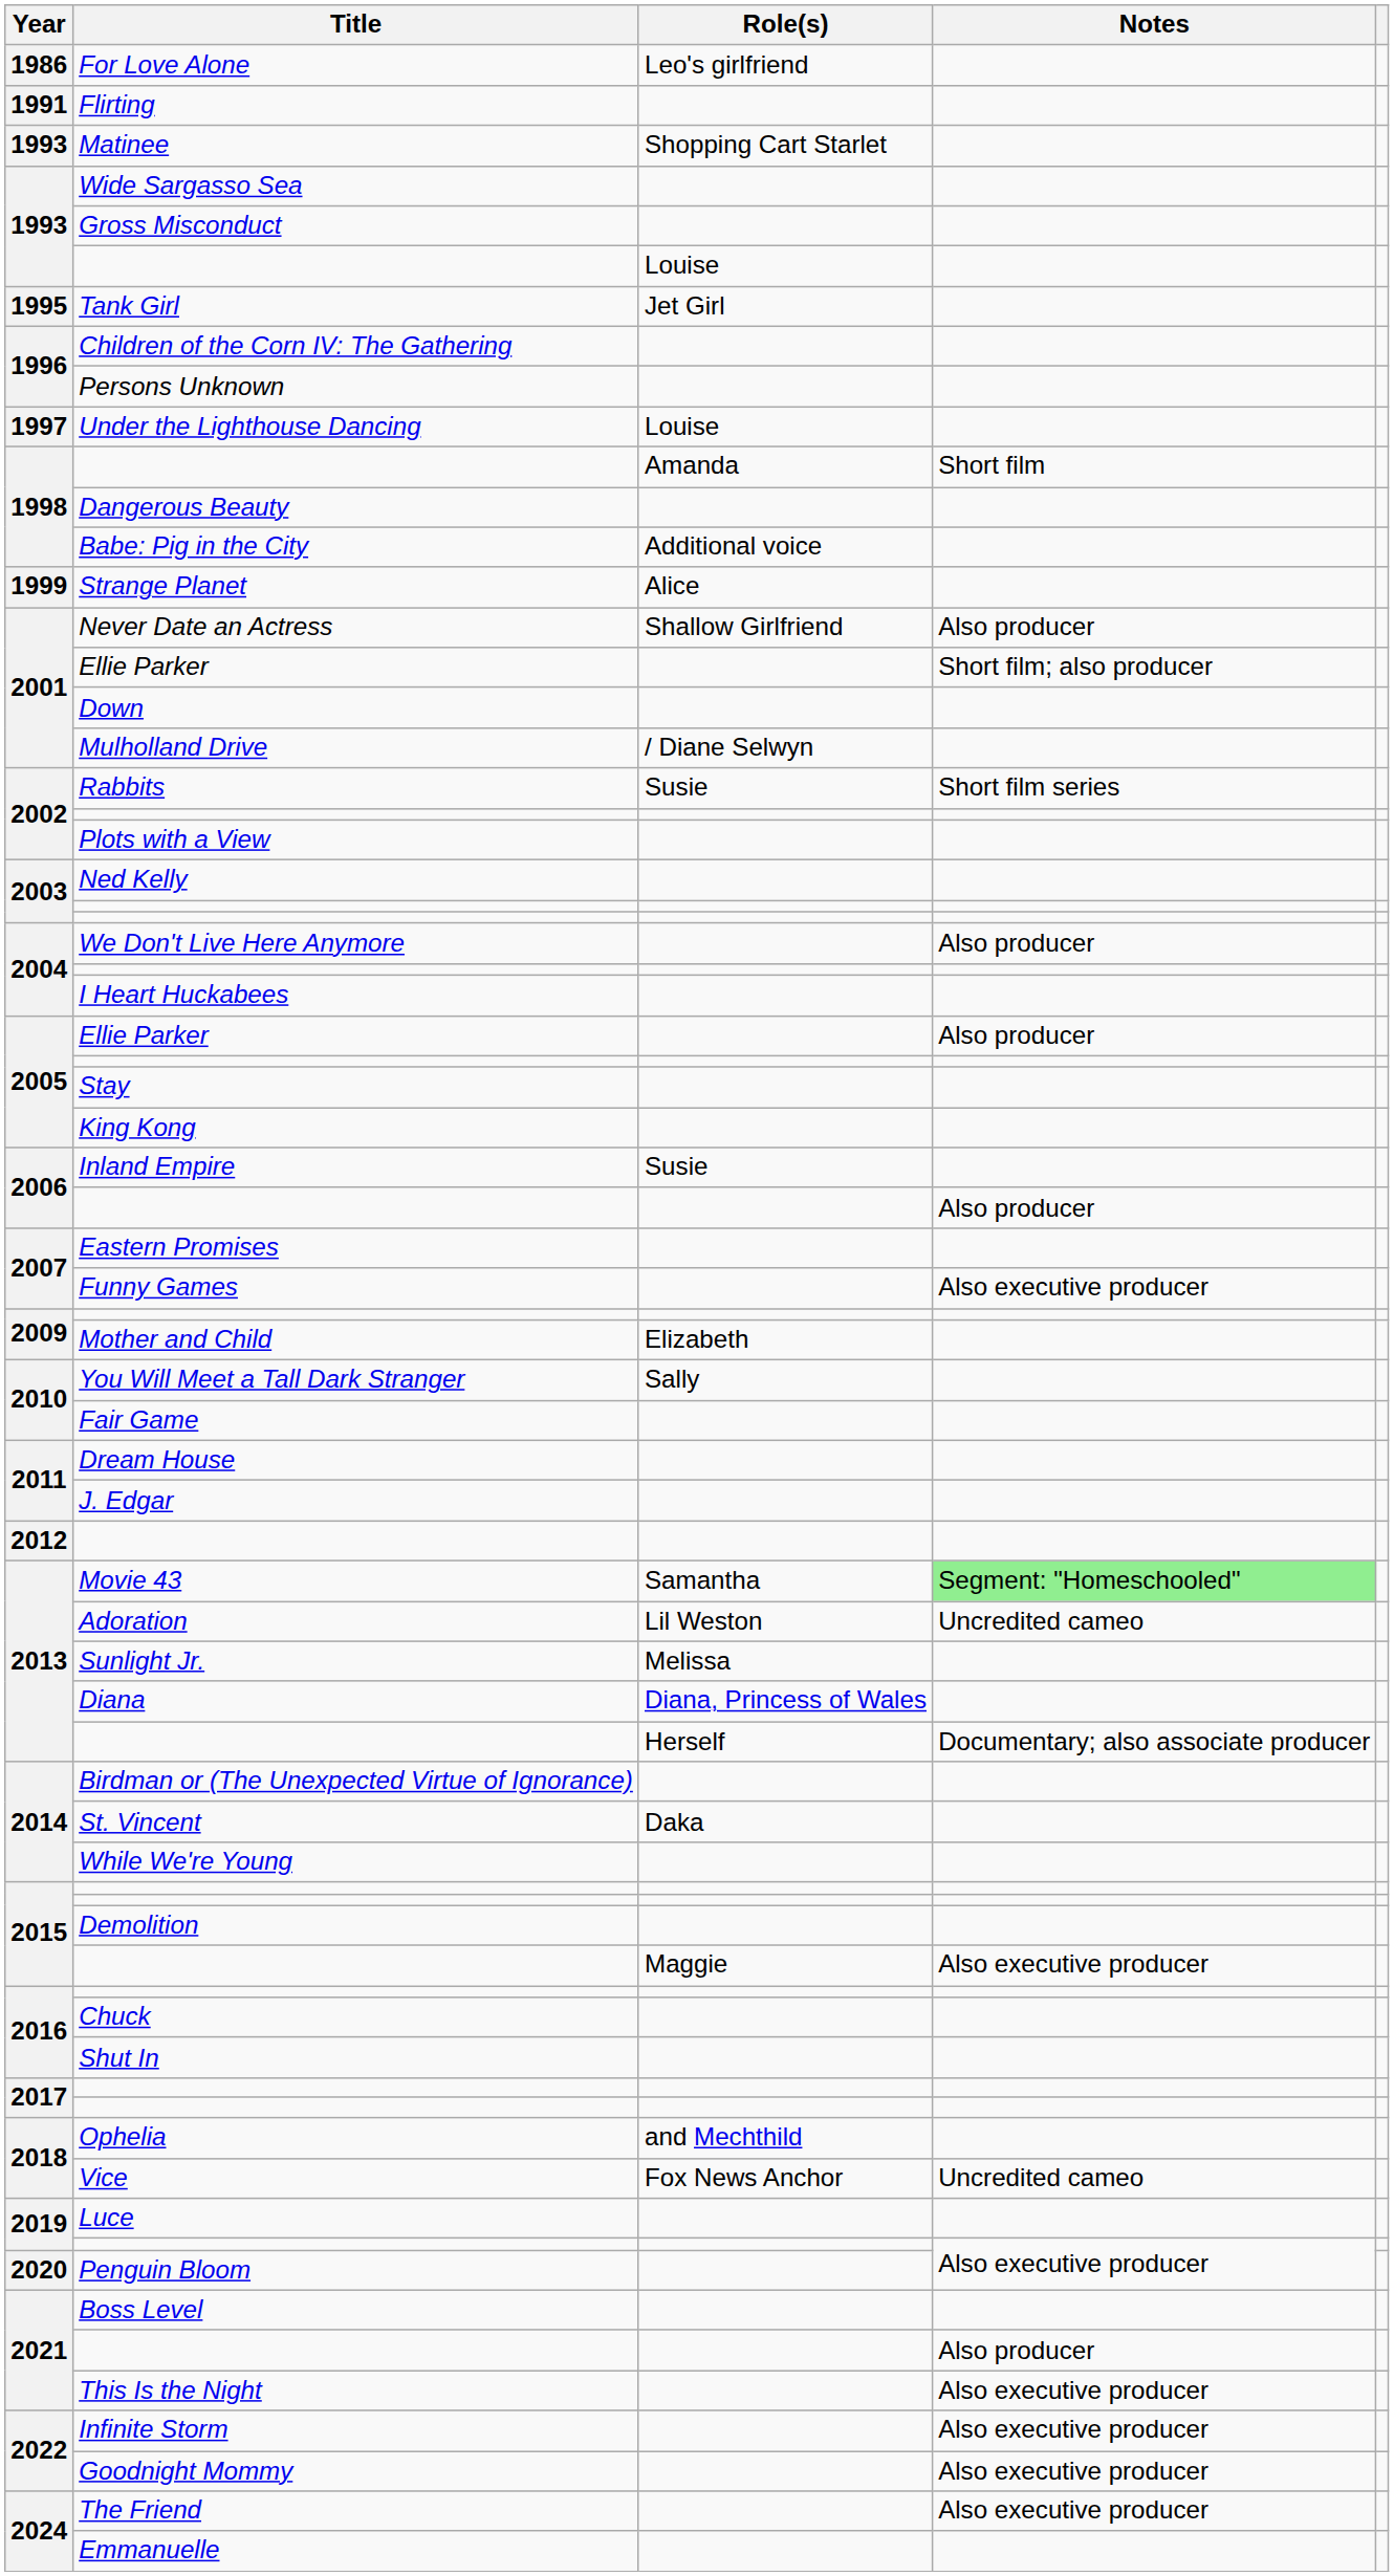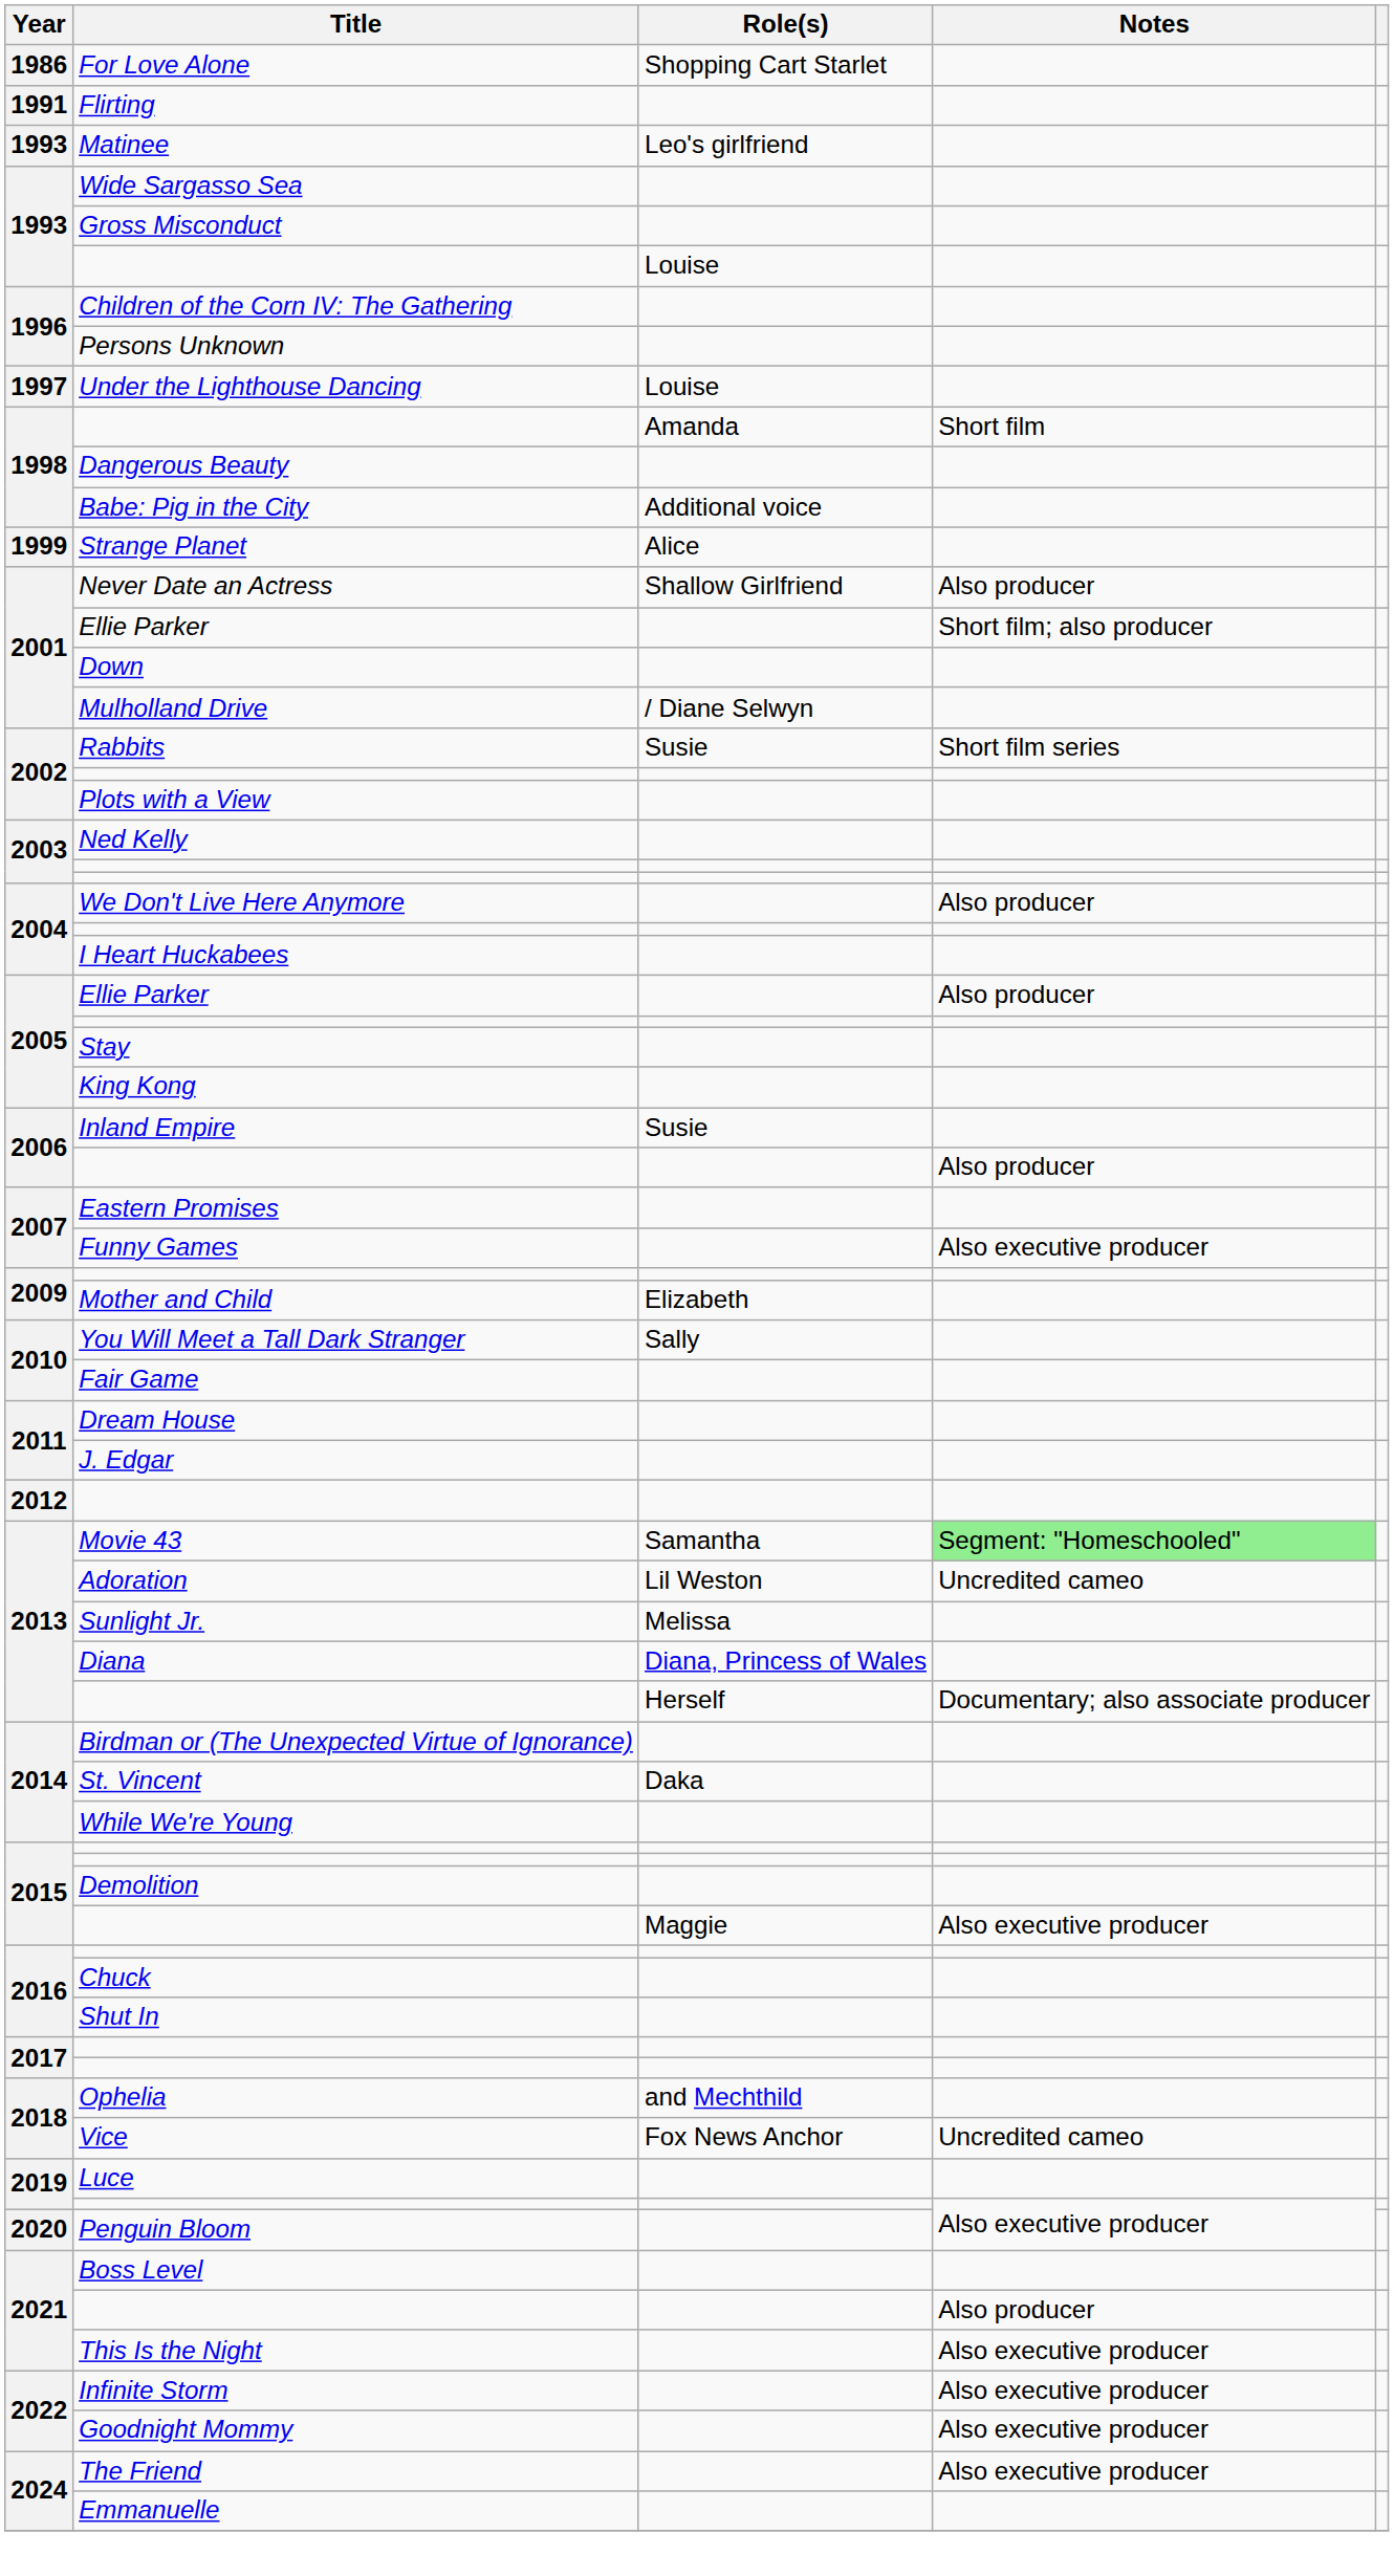For Love Alone | Role(s): Leo's girlfriend -> Shopping Cart Starlet
Matinee | Role(s): Shopping Cart Starlet -> Leo's girlfriend
- row: 1995 | Tank Girl | Jet Girl
